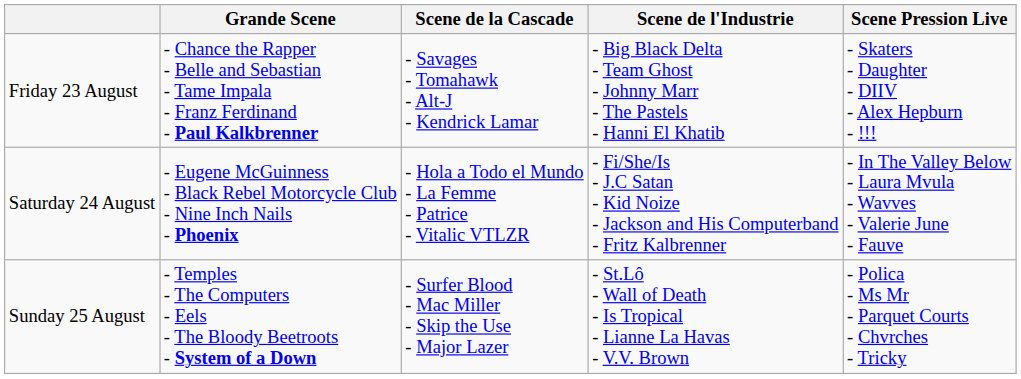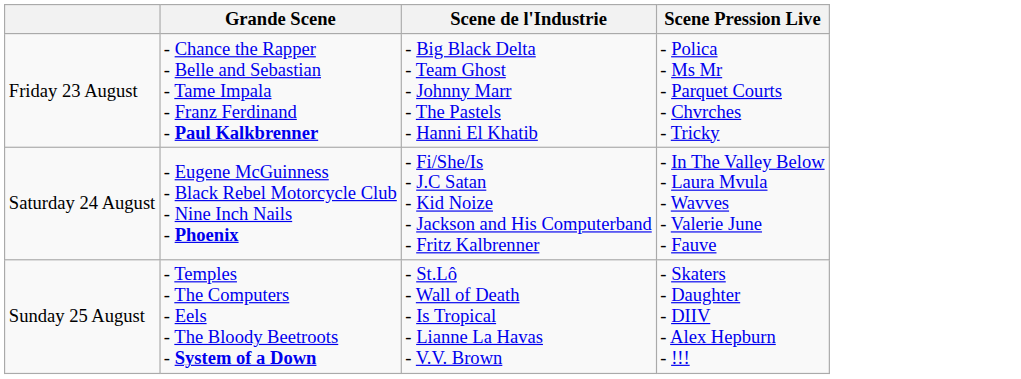- column: Scene de la Cascade | - Savages - Tomahawk - Alt-J - Kendrick Lamar | - Hola a Todo el Mundo - La Femme - Patrice - Vitalic VTLZR | - Surfer Blood - Mac Miller - Skip the Use - Major Lazer
Friday 23 August | Scene Pression Live: - Skaters - Daughter - DIIV - Alex Hepburn - !!! -> - Polica - Ms Mr - Parquet Courts - Chvrches - Tricky
Sunday 25 August | Scene Pression Live: - Polica - Ms Mr - Parquet Courts - Chvrches - Tricky -> - Skaters - Daughter - DIIV - Alex Hepburn - !!!
